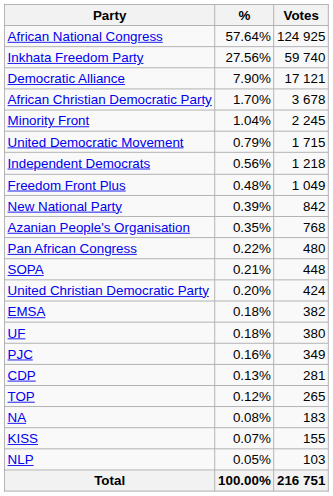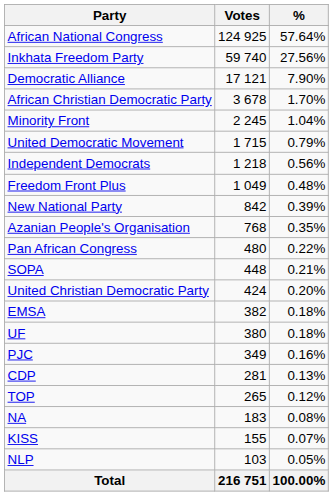columns swapped: Votes <-> %
